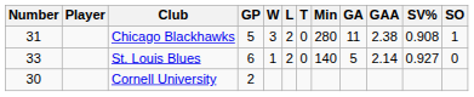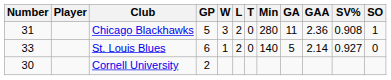Chicago Blackhawks | GAA: 2.38 -> 2.36
